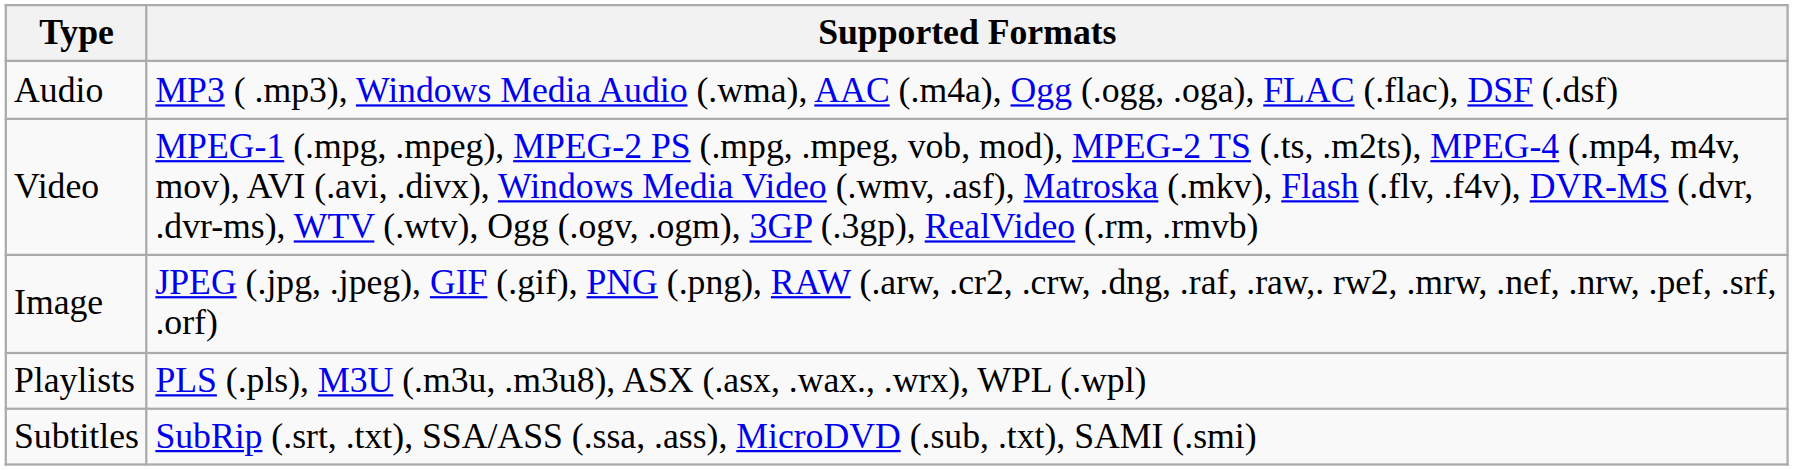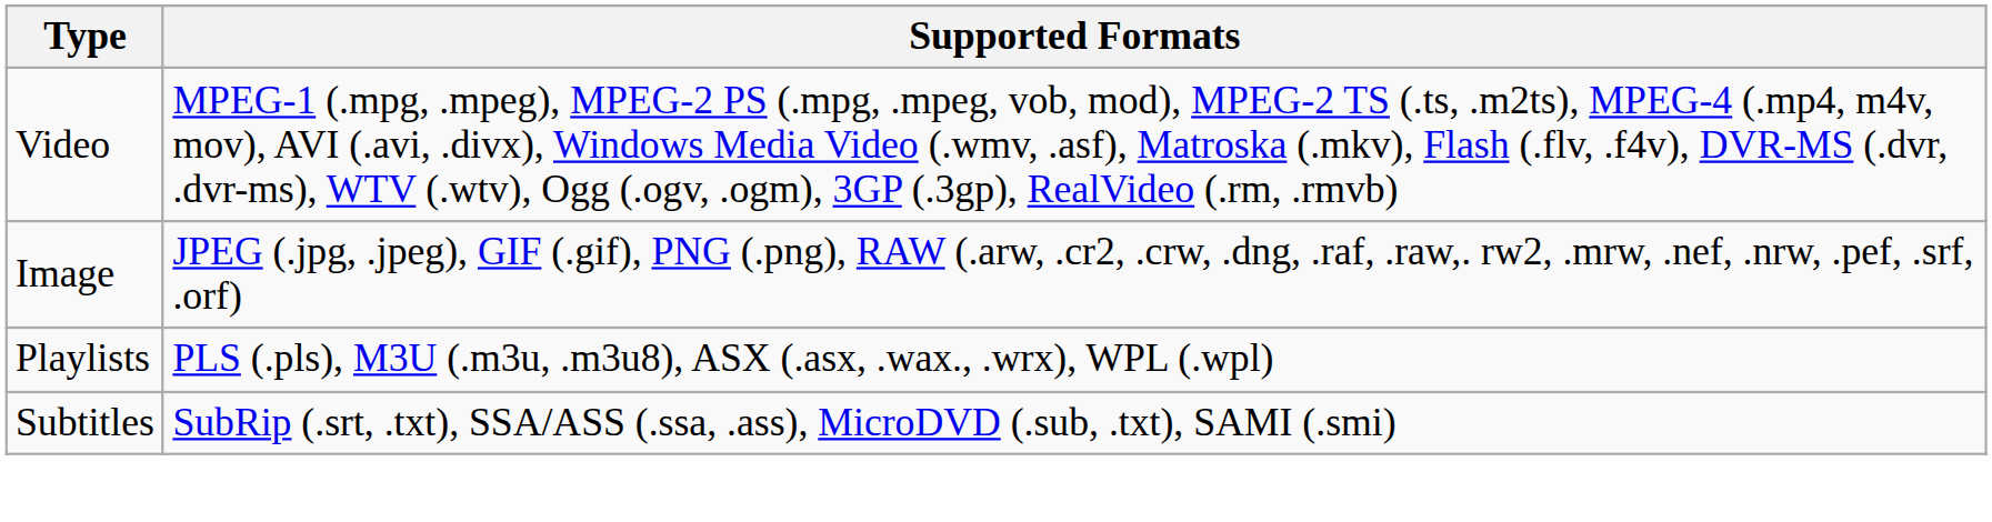- row: Audio | MP3 ( .mp3), Windows Media Audio (.wma), AAC (.m4a), Ogg (.ogg, .oga), FLAC (.flac), DSF (.dsf)
